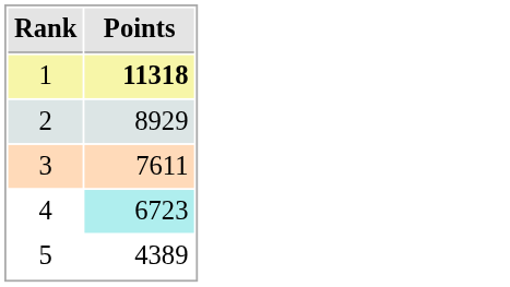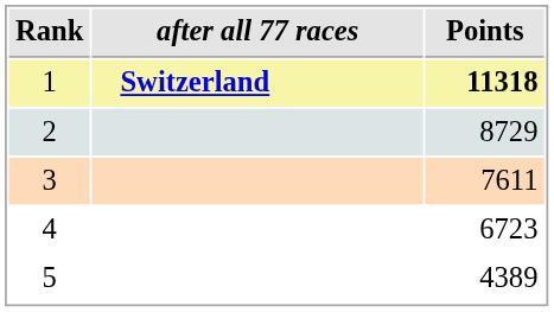+ column: after all 77 races | Switzerland
2 | Points: 8929 -> 8729
4 | Points: paleturquoise background -> no background
